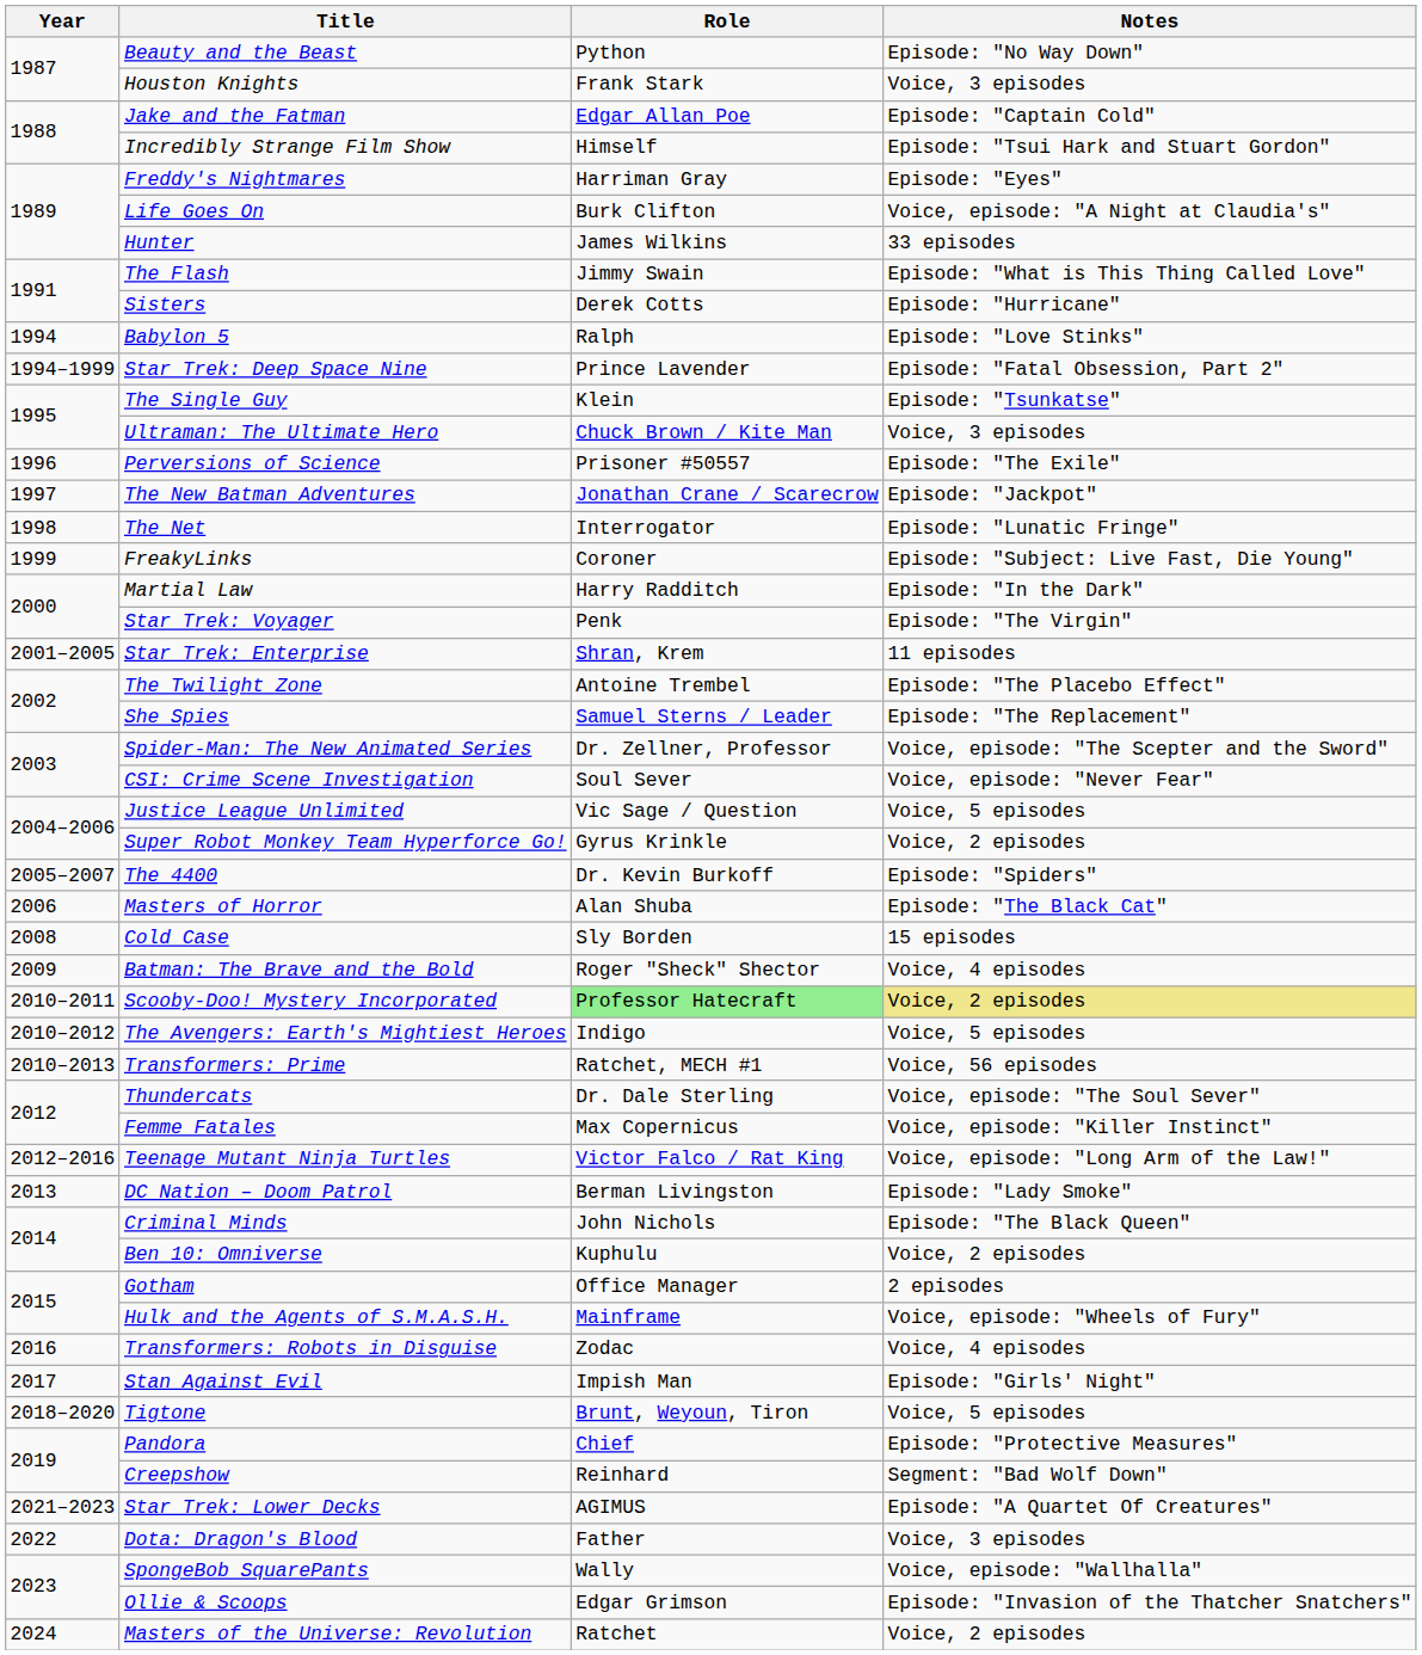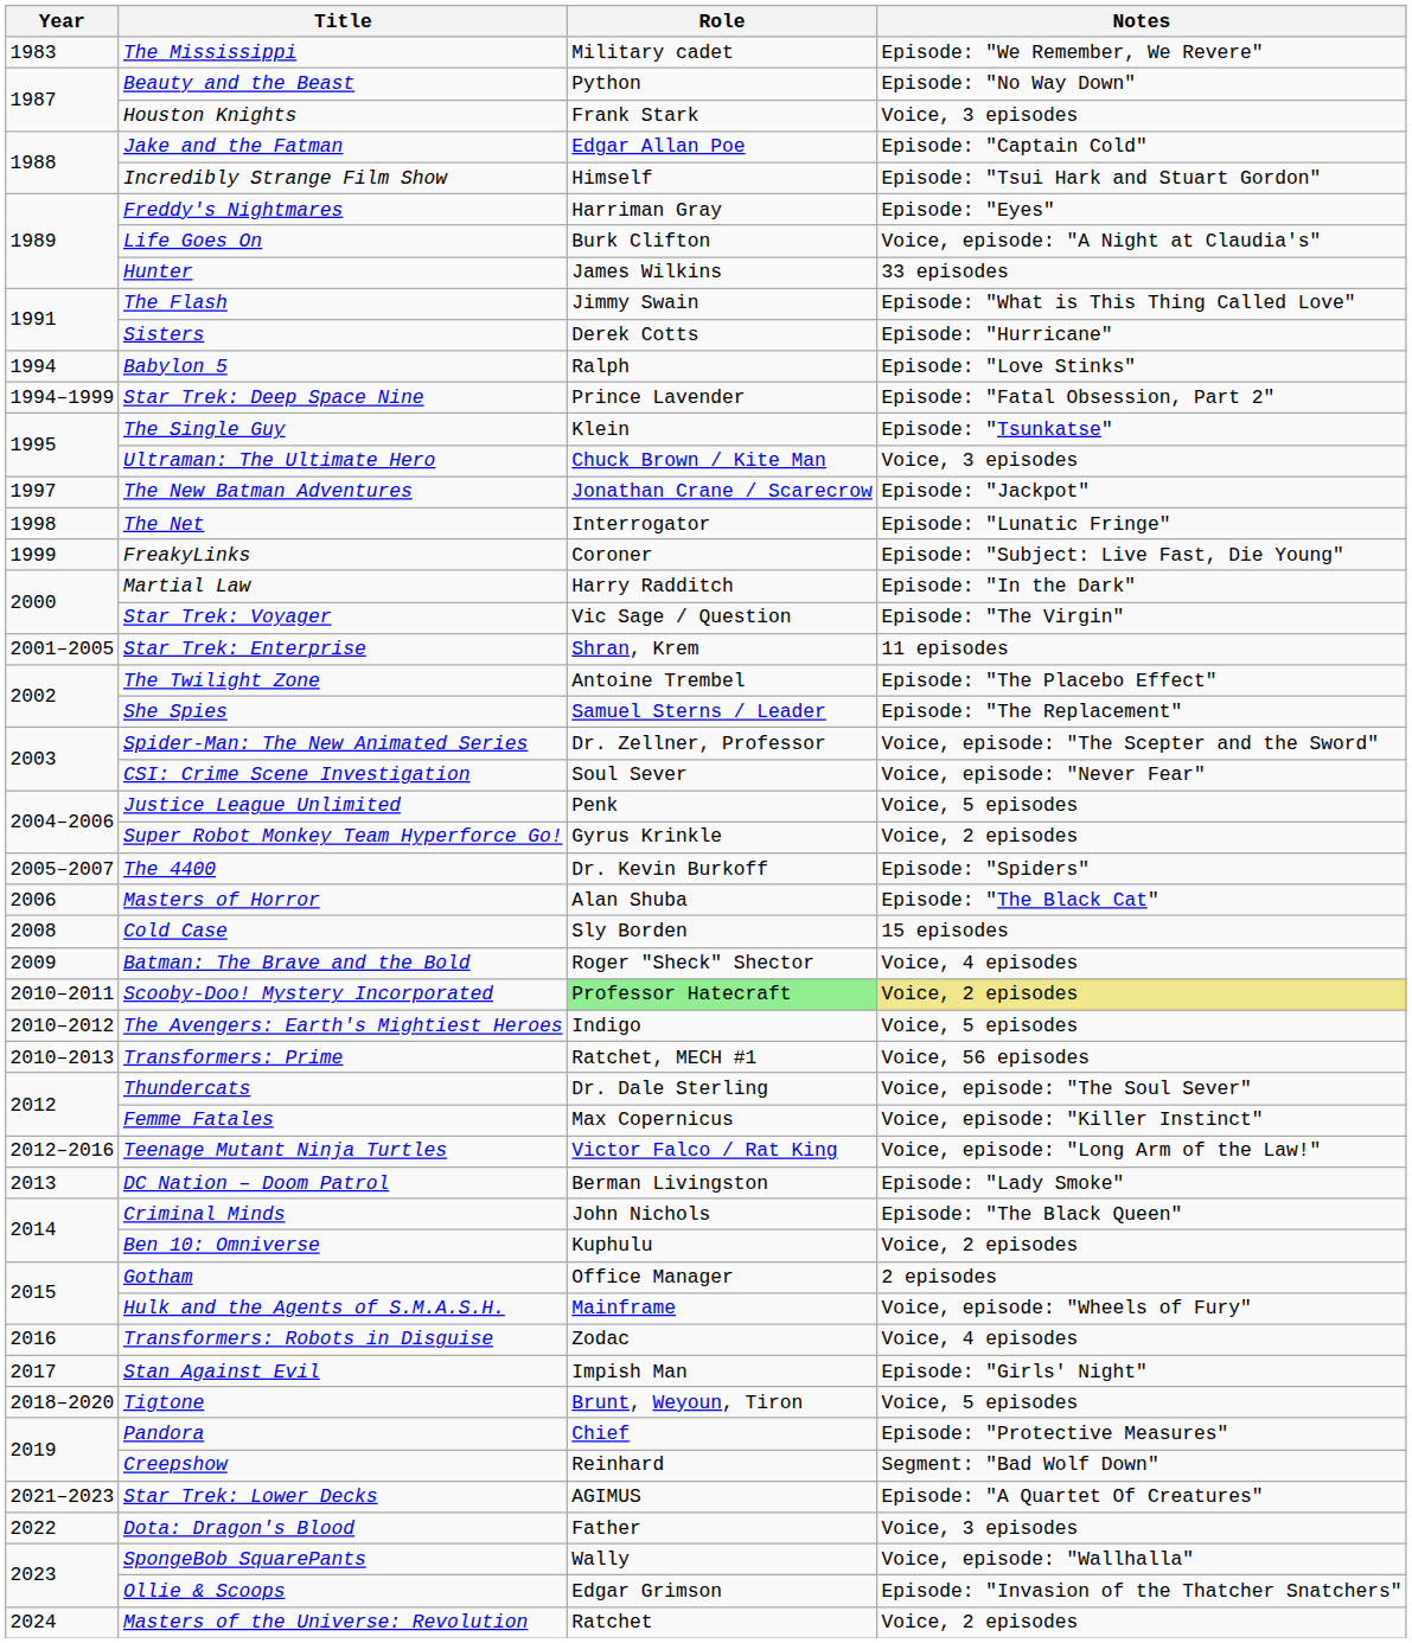+ row: 1983 | The Mississippi | Military cadet | Episode: "We Remember, We Revere"
- row: 1996 | Perversions of Science | Prisoner #50557 | Episode: "The Exile"
Star Trek: Voyager | Role: Penk -> Vic Sage / Question
Justice League Unlimited | Role: Vic Sage / Question -> Penk
